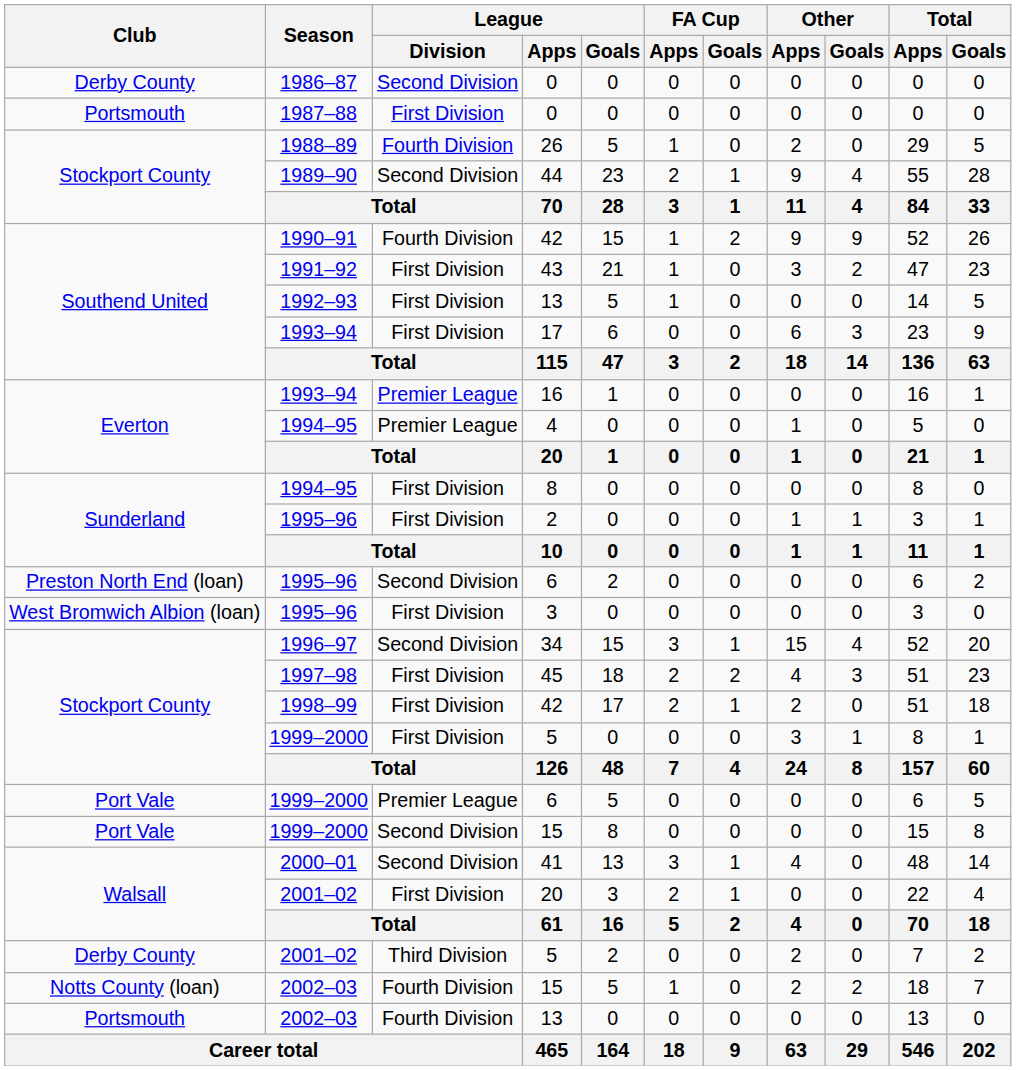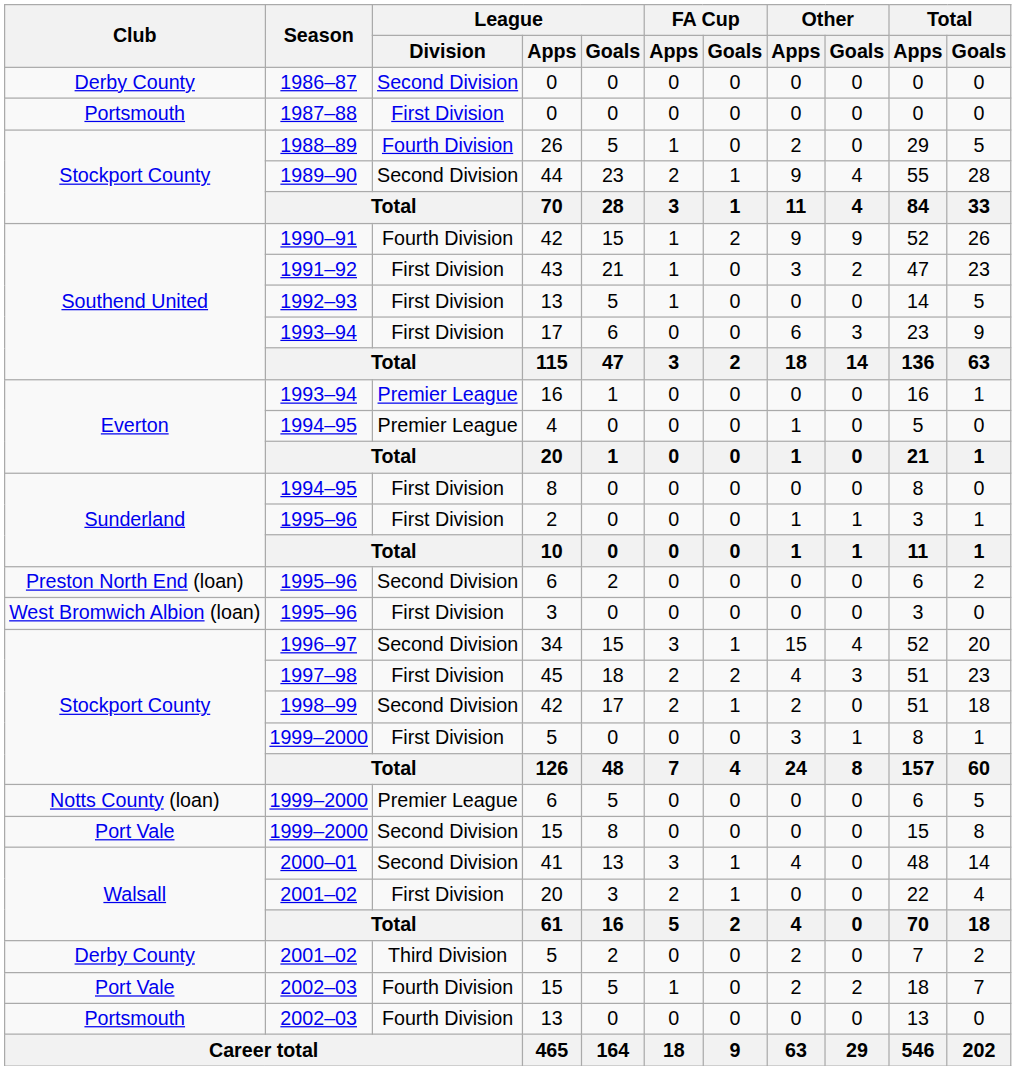1998–99 / 42 | League / Division: First Division -> Second Division
1999–2000 / 6 | Club: Port Vale -> Notts County (loan)
2002–03 / 15 | Club: Notts County (loan) -> Port Vale
